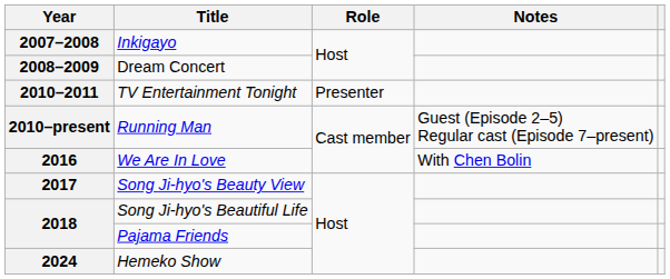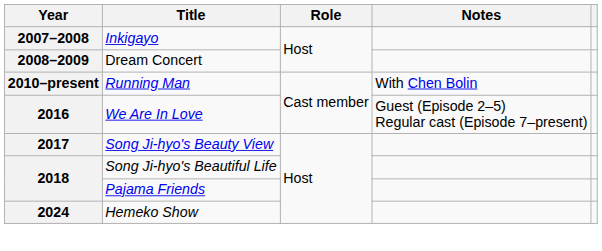- row: 2010–2011 | TV Entertainment Tonight | Presenter
Running Man | Notes: Guest (Episode 2–5) Regular cast (Episode 7–present) -> With Chen Bolin
We Are In Love | Notes: With Chen Bolin -> Guest (Episode 2–5) Regular cast (Episode 7–present)
